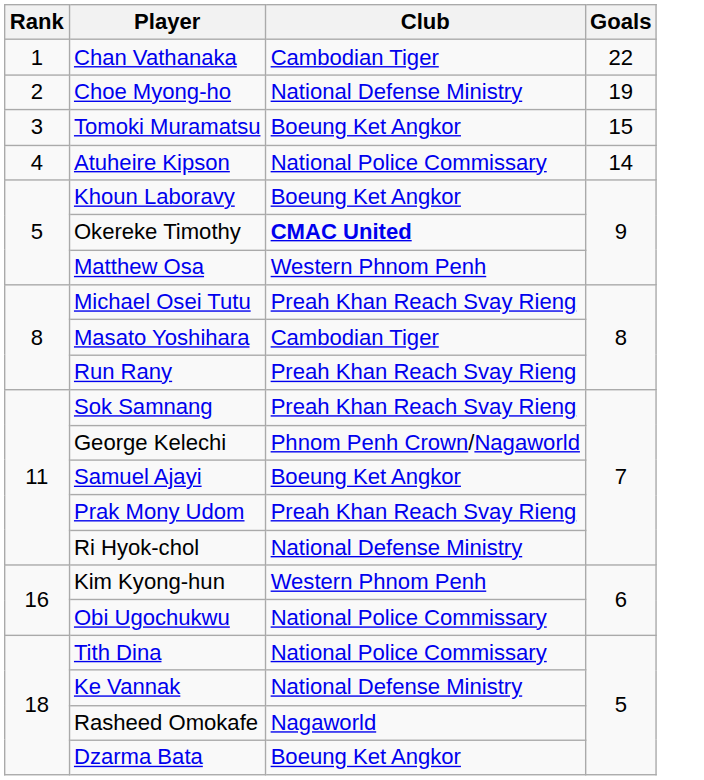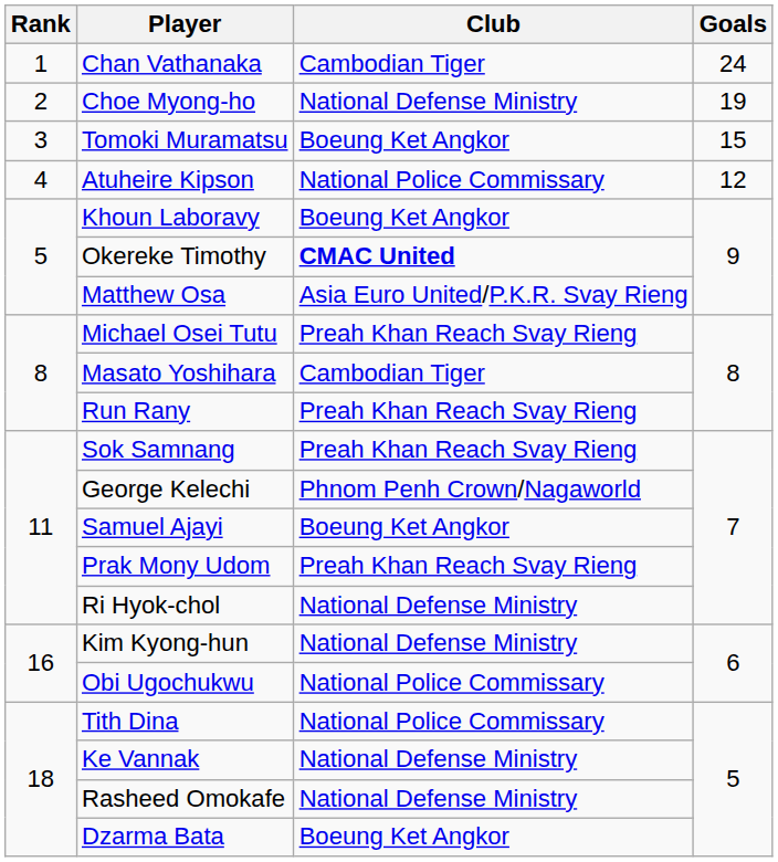Chan Vathanaka | Goals: 22 -> 24
Atuheire Kipson | Goals: 14 -> 12
Matthew Osa | Club: Western Phnom Penh -> Asia Euro United/P.K.R. Svay Rieng
Kim Kyong-hun | Club: Western Phnom Penh -> National Defense Ministry
Rasheed Omokafe | Club: Nagaworld -> National Defense Ministry
